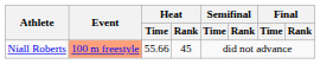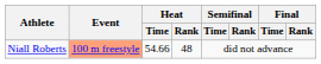Niall Roberts | Heat / Time: 55.66 -> 54.66
Niall Roberts | Heat / Rank: 45 -> 48
